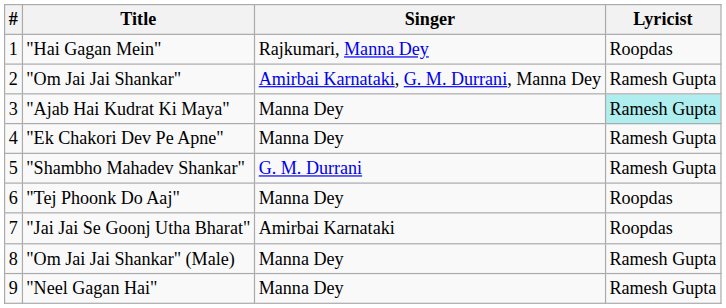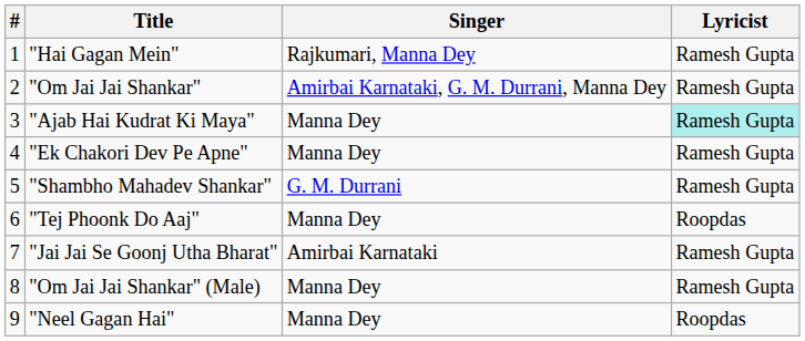"Hai Gagan Mein" | Lyricist: Roopdas -> Ramesh Gupta
"Jai Jai Se Goonj Utha Bharat" | Lyricist: Roopdas -> Ramesh Gupta
"Neel Gagan Hai" | Lyricist: Ramesh Gupta -> Roopdas
